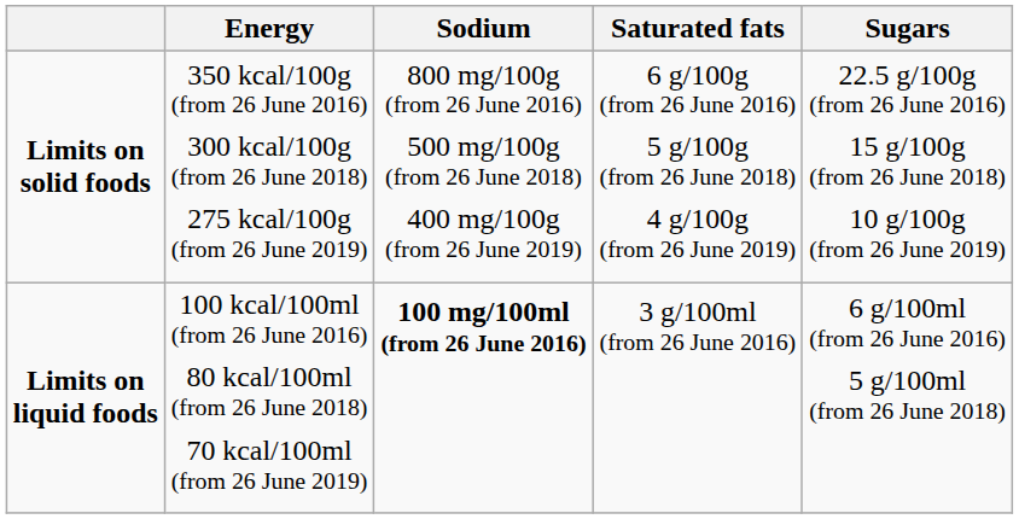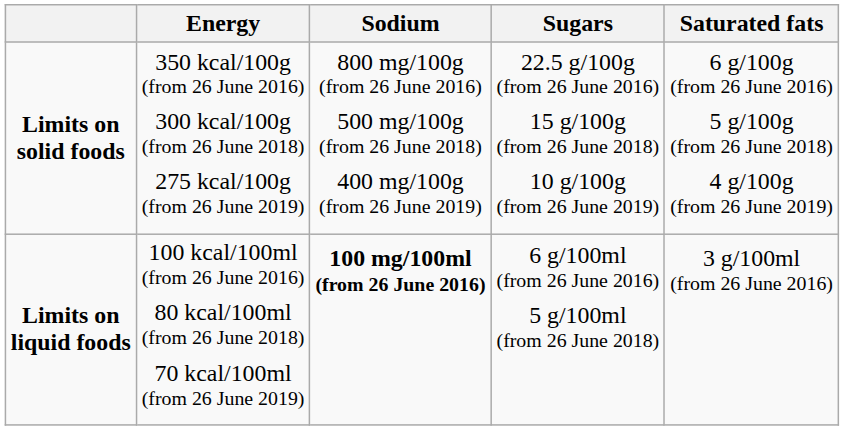columns swapped: Sugars <-> Saturated fats
